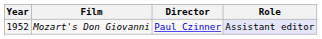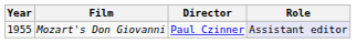Mozart's Don Giovanni | Year: 1952 -> 1955
